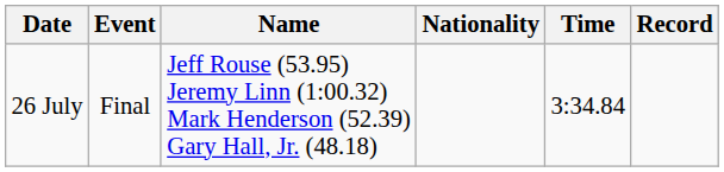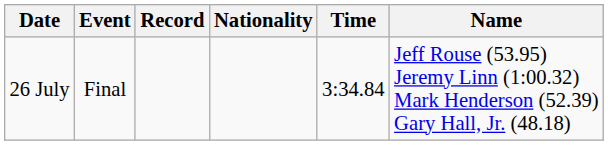columns swapped: Name <-> Record
